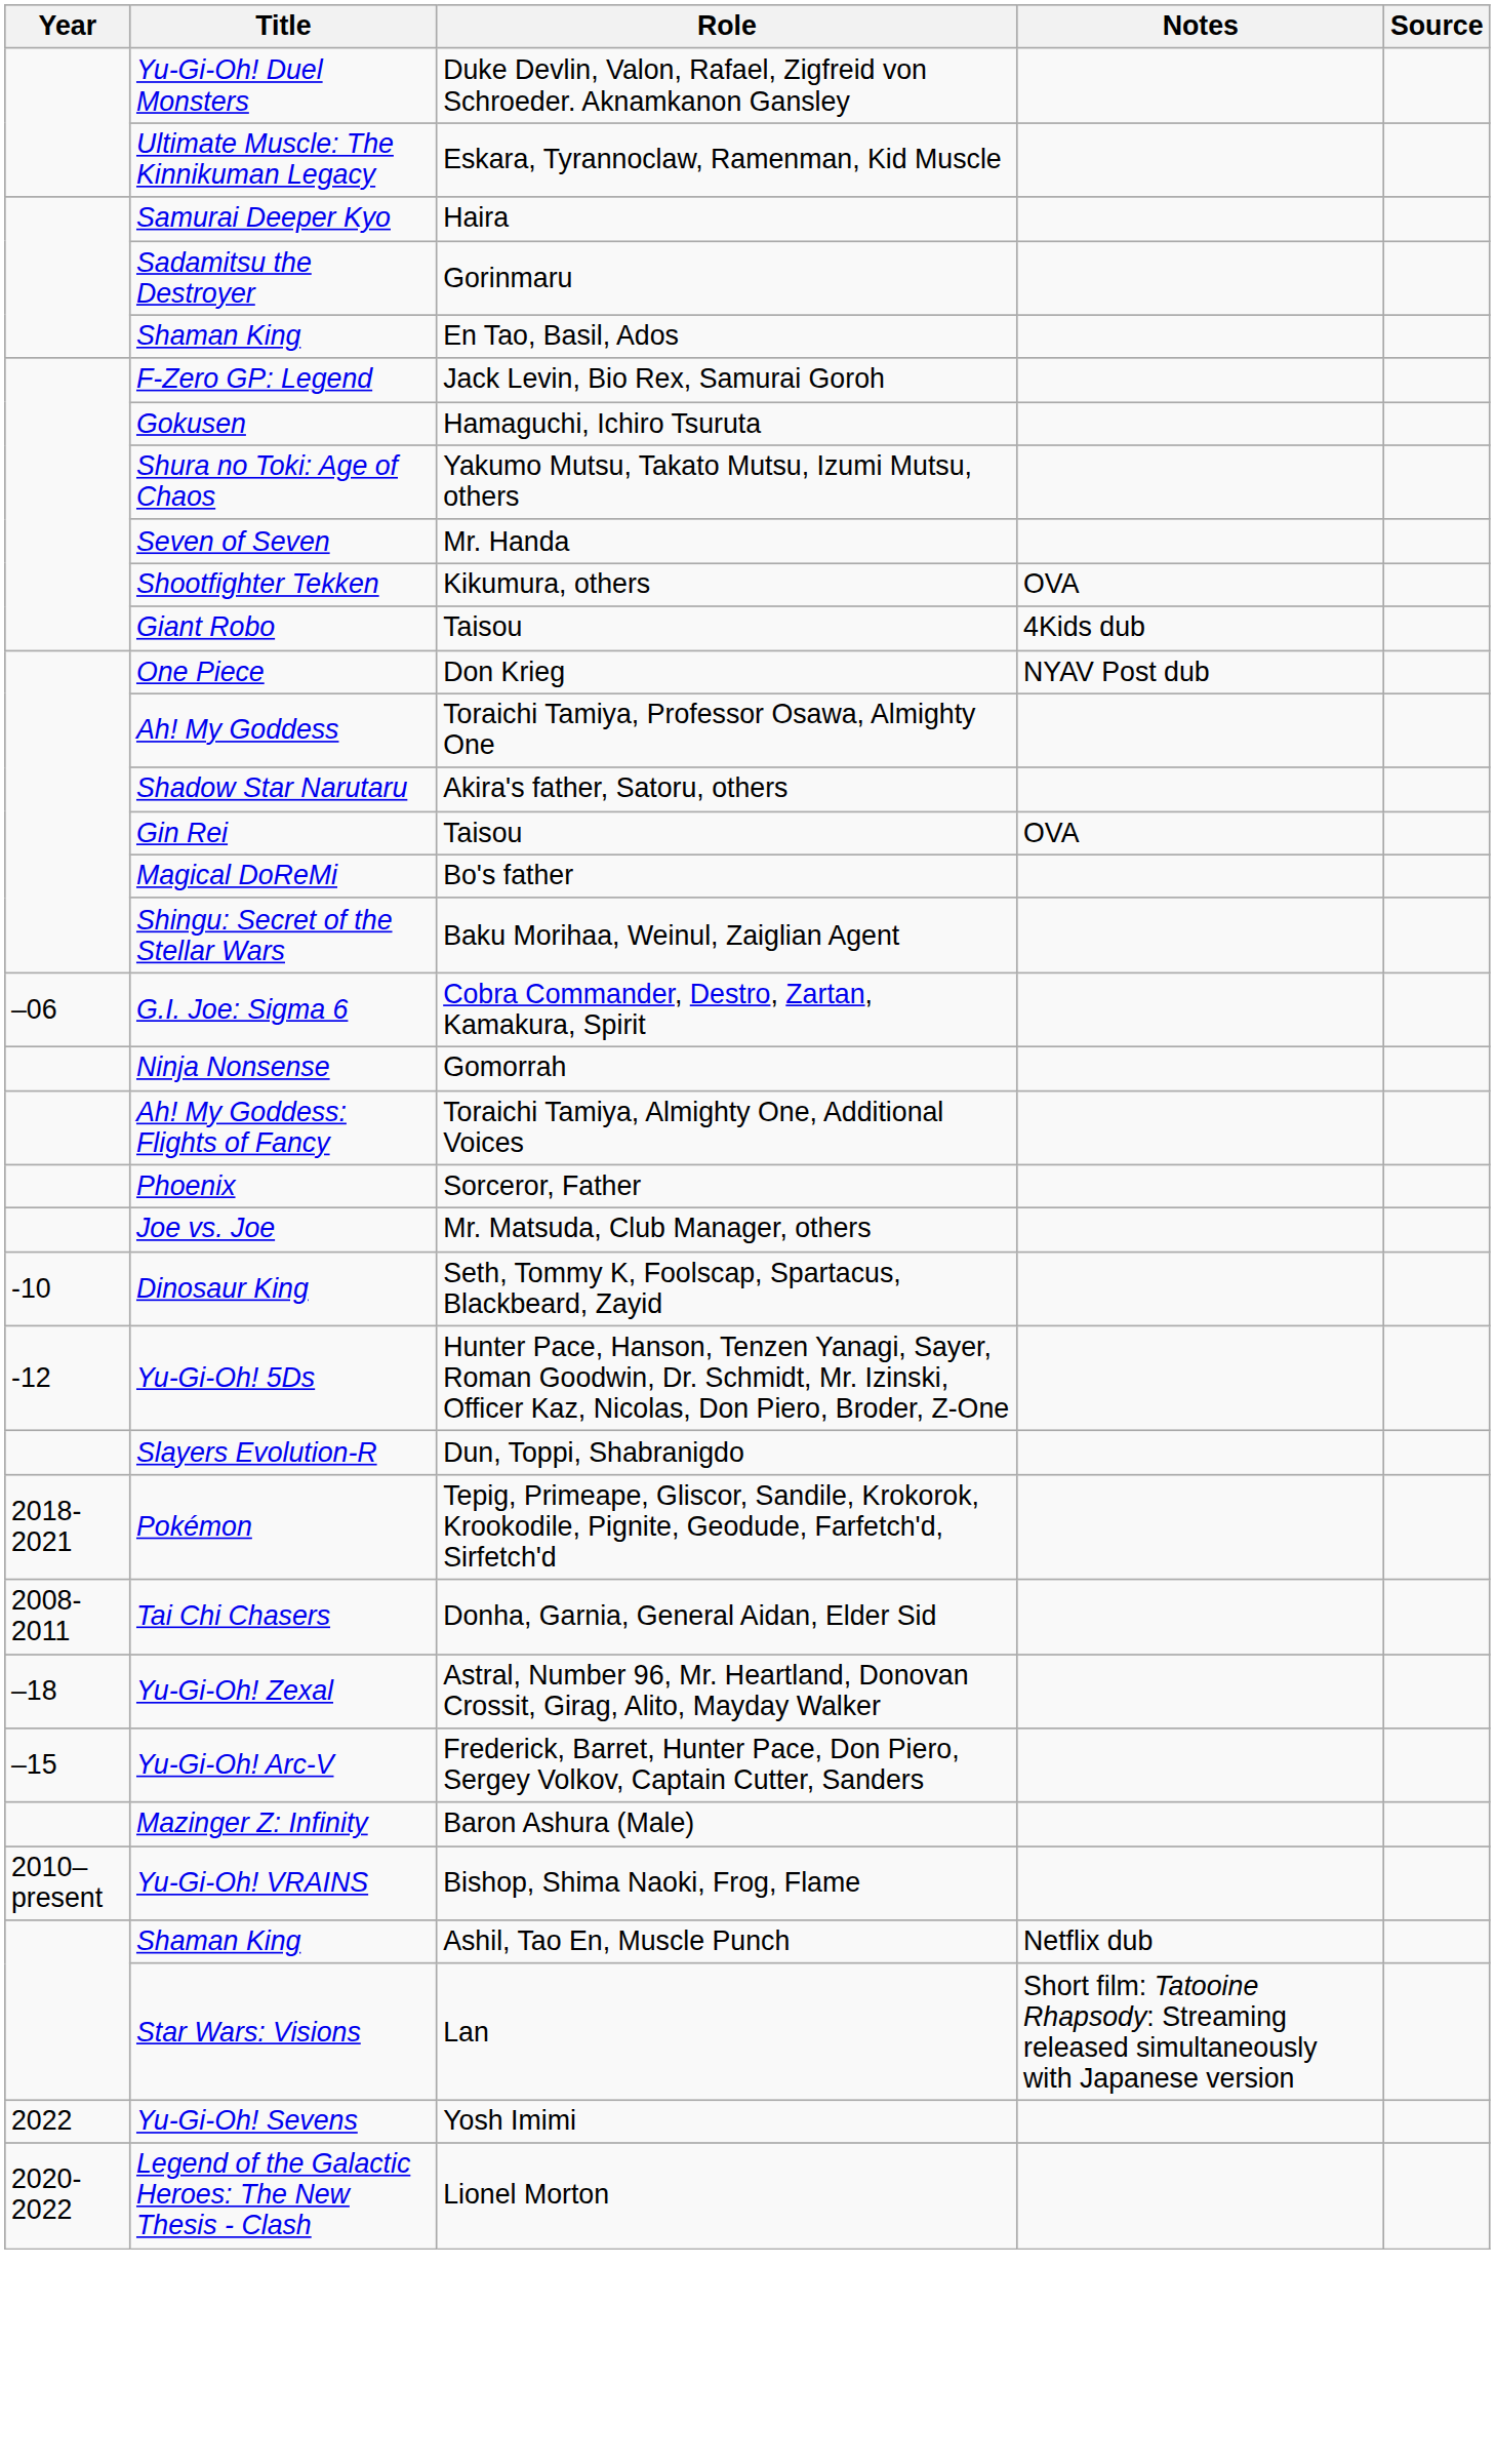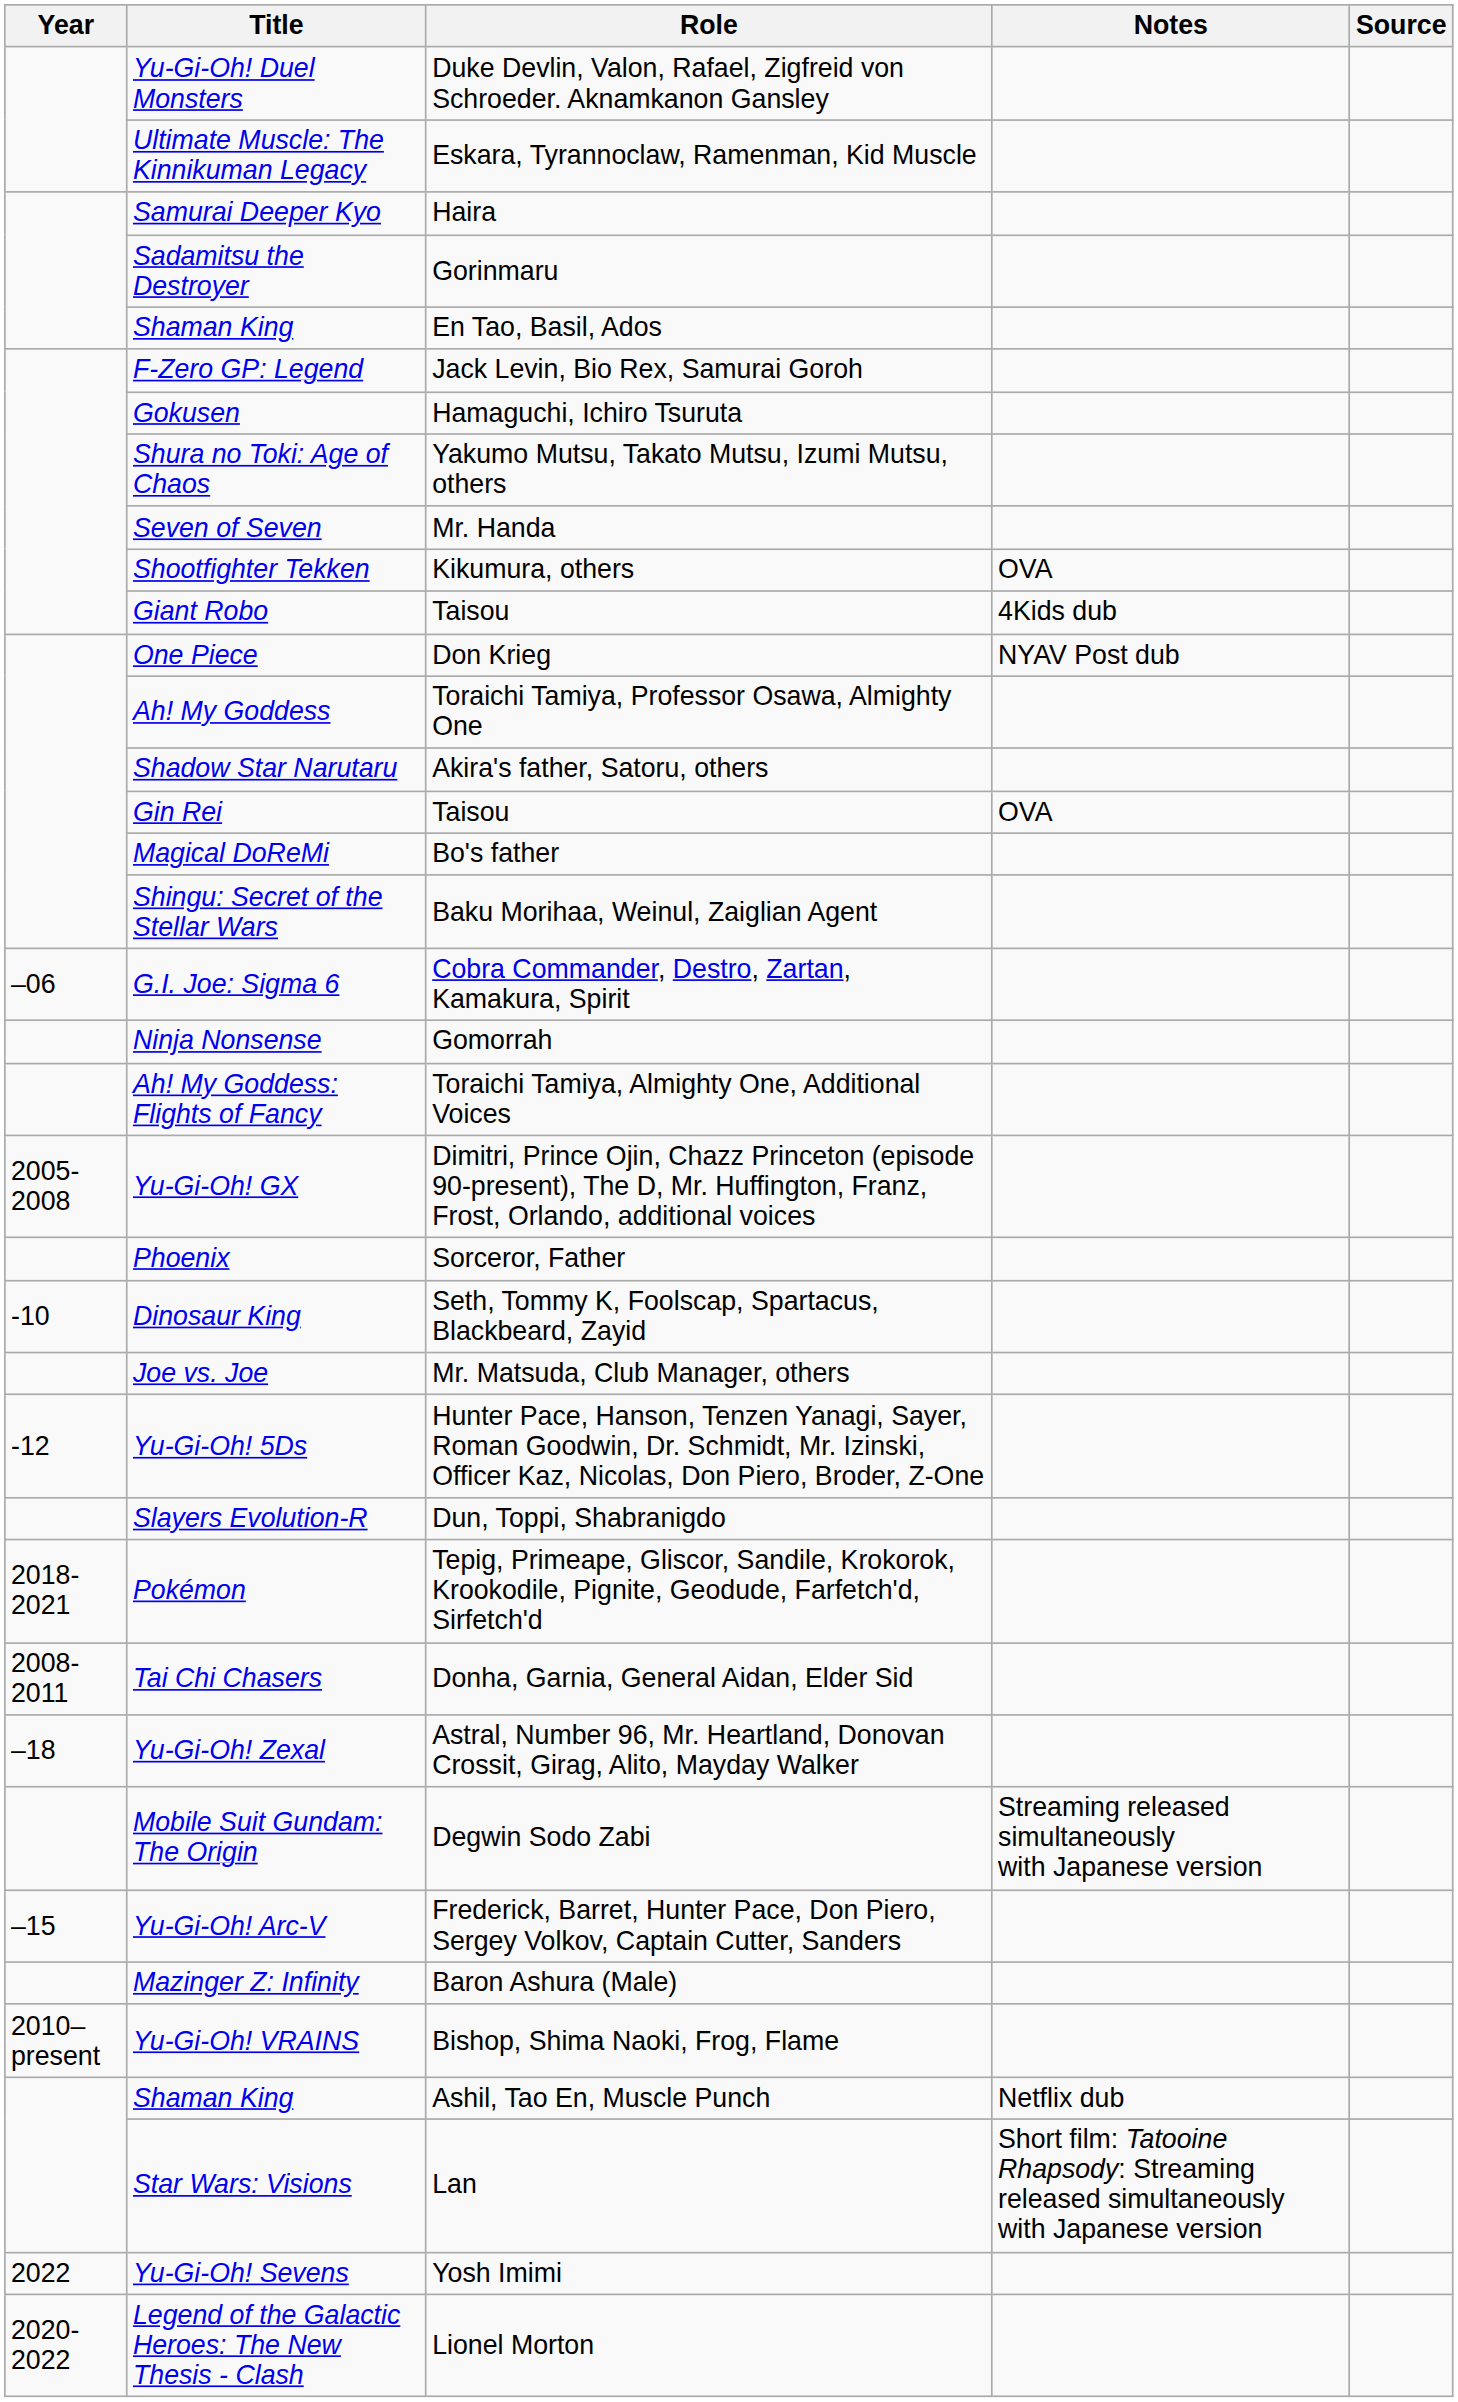+ row: 2005-2008 | Yu-Gi-Oh! GX | Dimitri, Prince Ojin, Chazz Princeton (episode 90-present), The D, Mr. Huffington, Franz, Frost, Orlando, additional voices
rows swapped: Dinosaur King <-> Joe vs. Joe
+ row: Mobile Suit Gundam: The Origin | Degwin Sodo Zabi | Streaming released simultaneously with Japanese version
